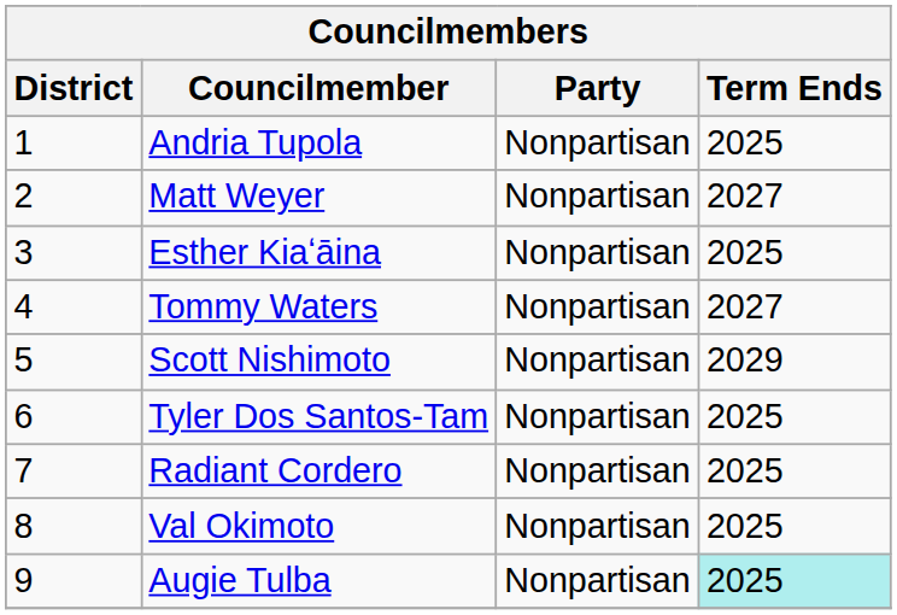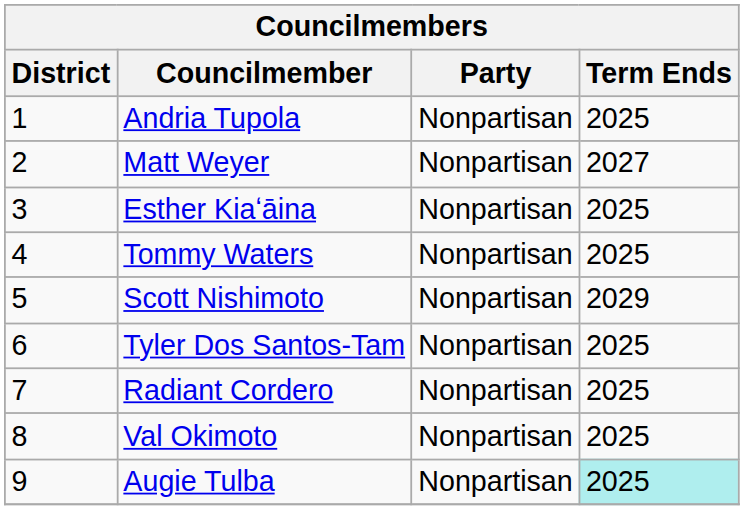Tommy Waters | Term Ends: 2027 -> 2025
